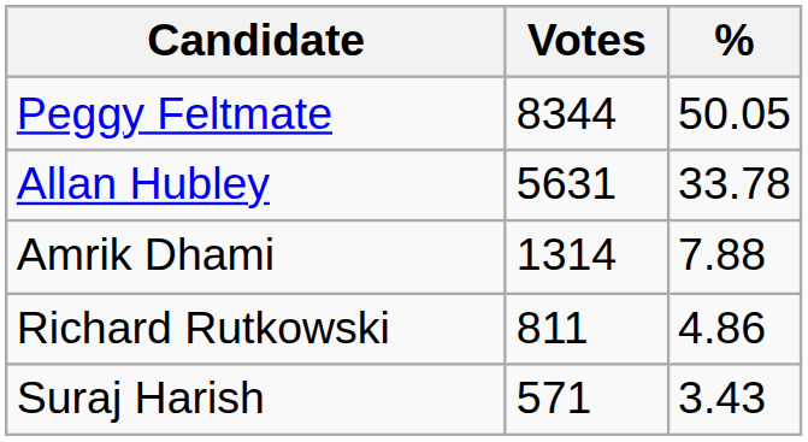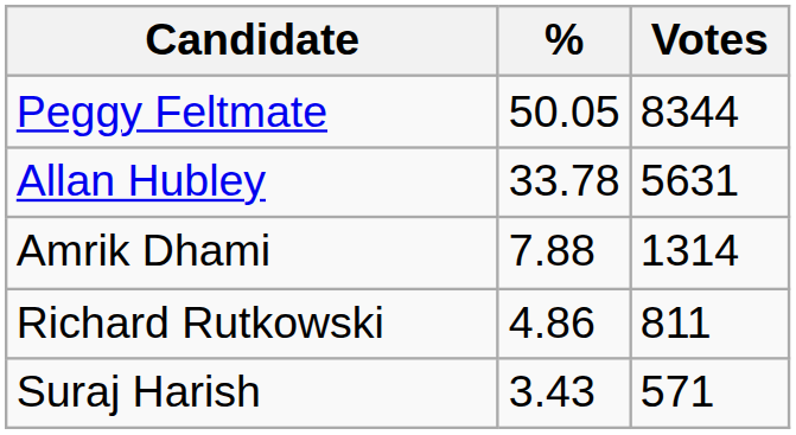columns swapped: Votes <-> %
